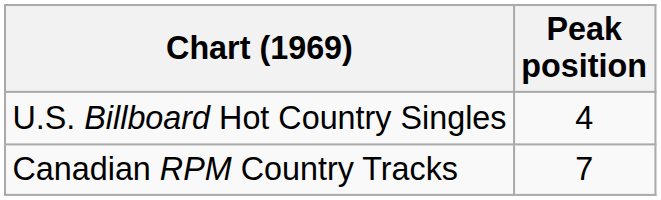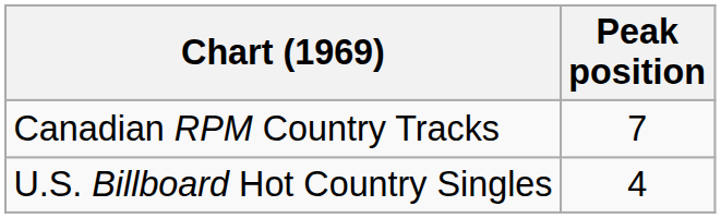rows swapped: U.S. Billboard Hot Country Singles <-> Canadian RPM Country Tracks
